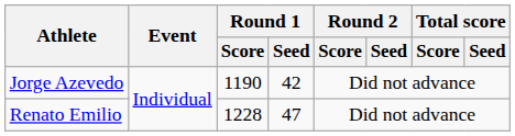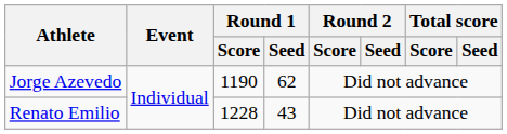Jorge Azevedo | Round 1 / Seed: 42 -> 62
Renato Emilio | Round 1 / Seed: 47 -> 43
